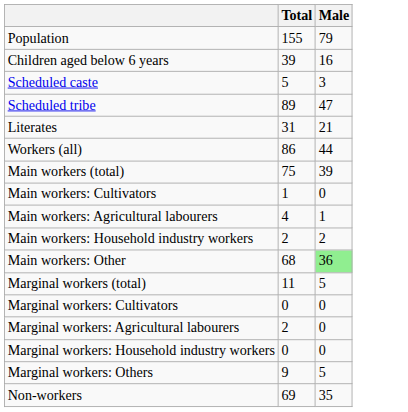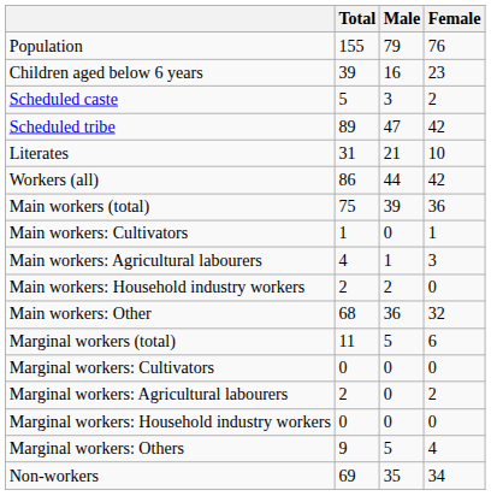+ column: Female | 76 | 23 | 2 | 42 | 10 | 42 | 36 | 1 | 3 | 0 | 32 | 6 | 0 | 2 | 0 | 4 | 34
Main workers: Other | Male: lightgreen background -> no background
